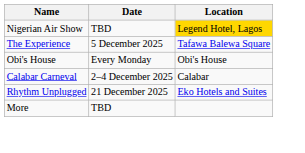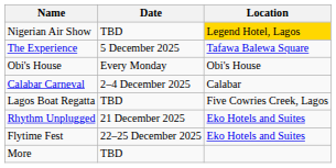+ row: Lagos Boat Regatta | TBD | Five Cowries Creek, Lagos
+ row: Flytime Fest | 22–25 December 2025 | Eko Hotels and Suites
